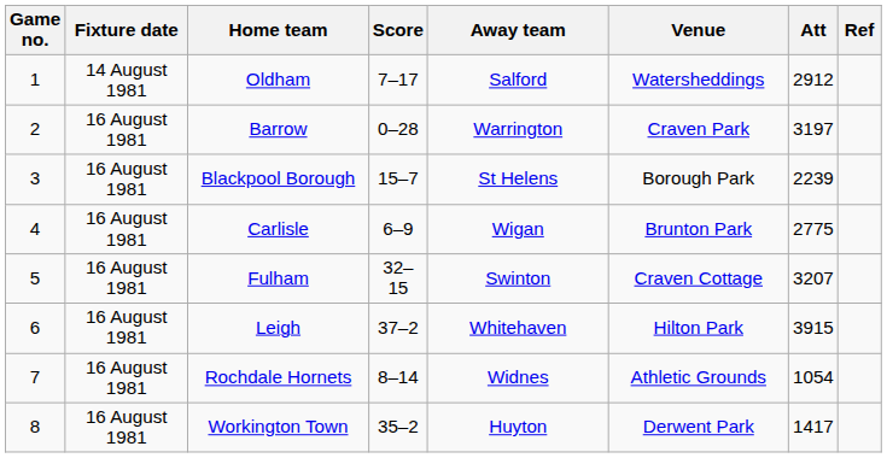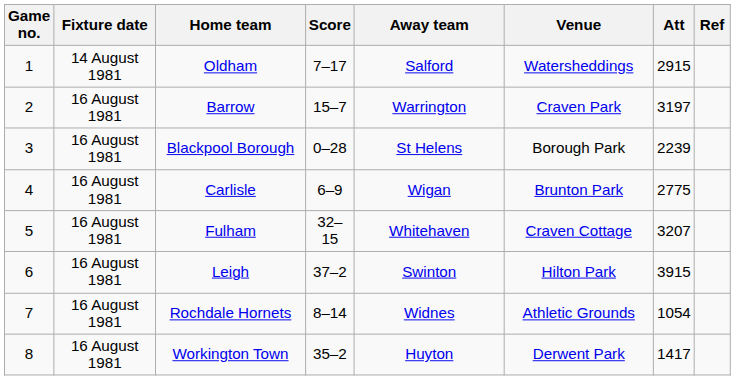Oldham | Att: 2912 -> 2915
Barrow | Score: 0–28 -> 15–7
Blackpool Borough | Score: 15–7 -> 0–28
Fulham | Away team: Swinton -> Whitehaven
Leigh | Away team: Whitehaven -> Swinton
